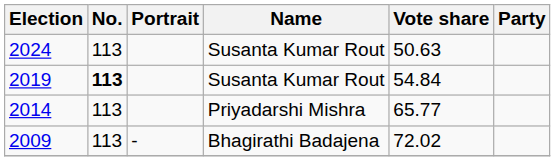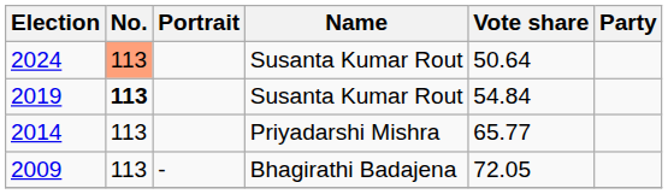2024 | No.: no background -> lightsalmon background
2024 | Vote share: 50.63 -> 50.64
2009 | Vote share: 72.02 -> 72.05
